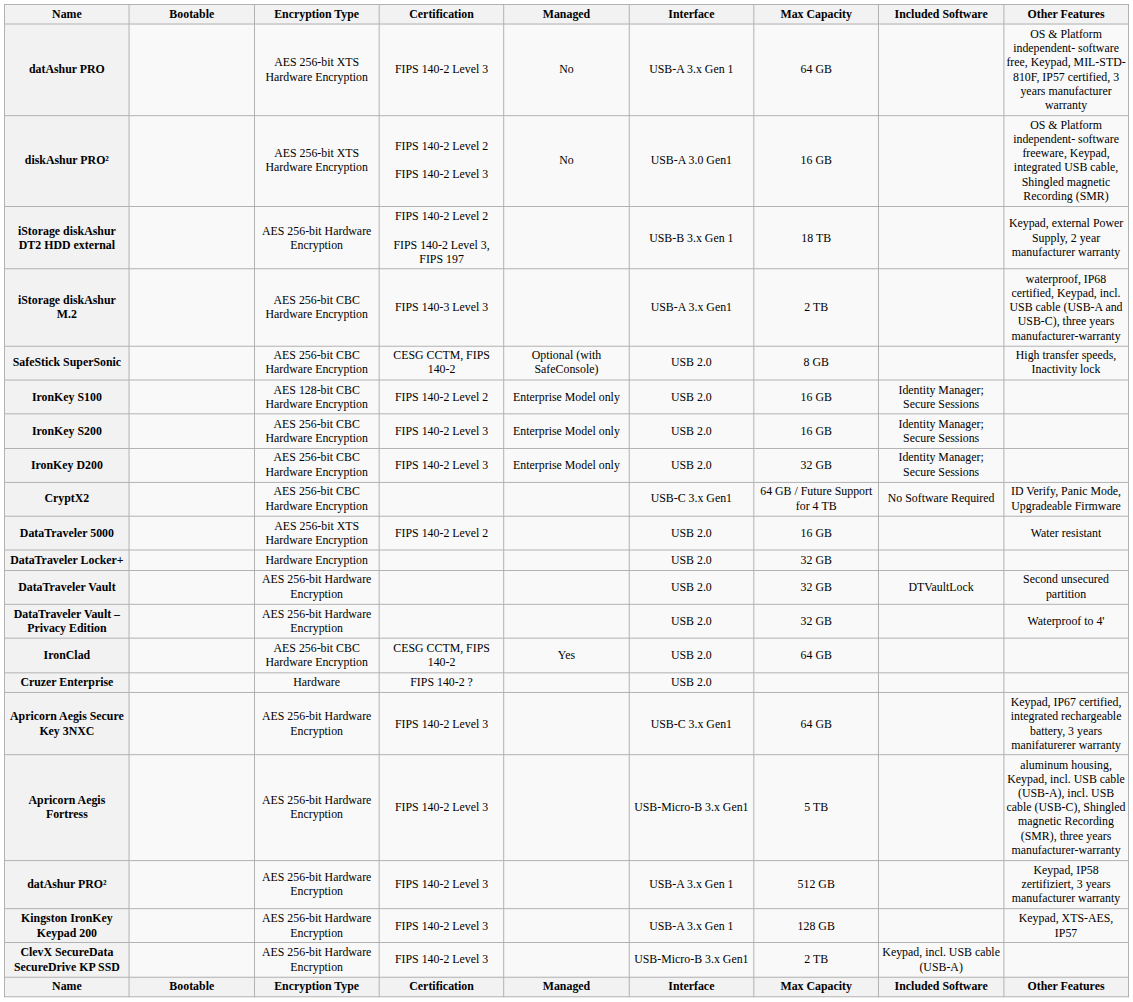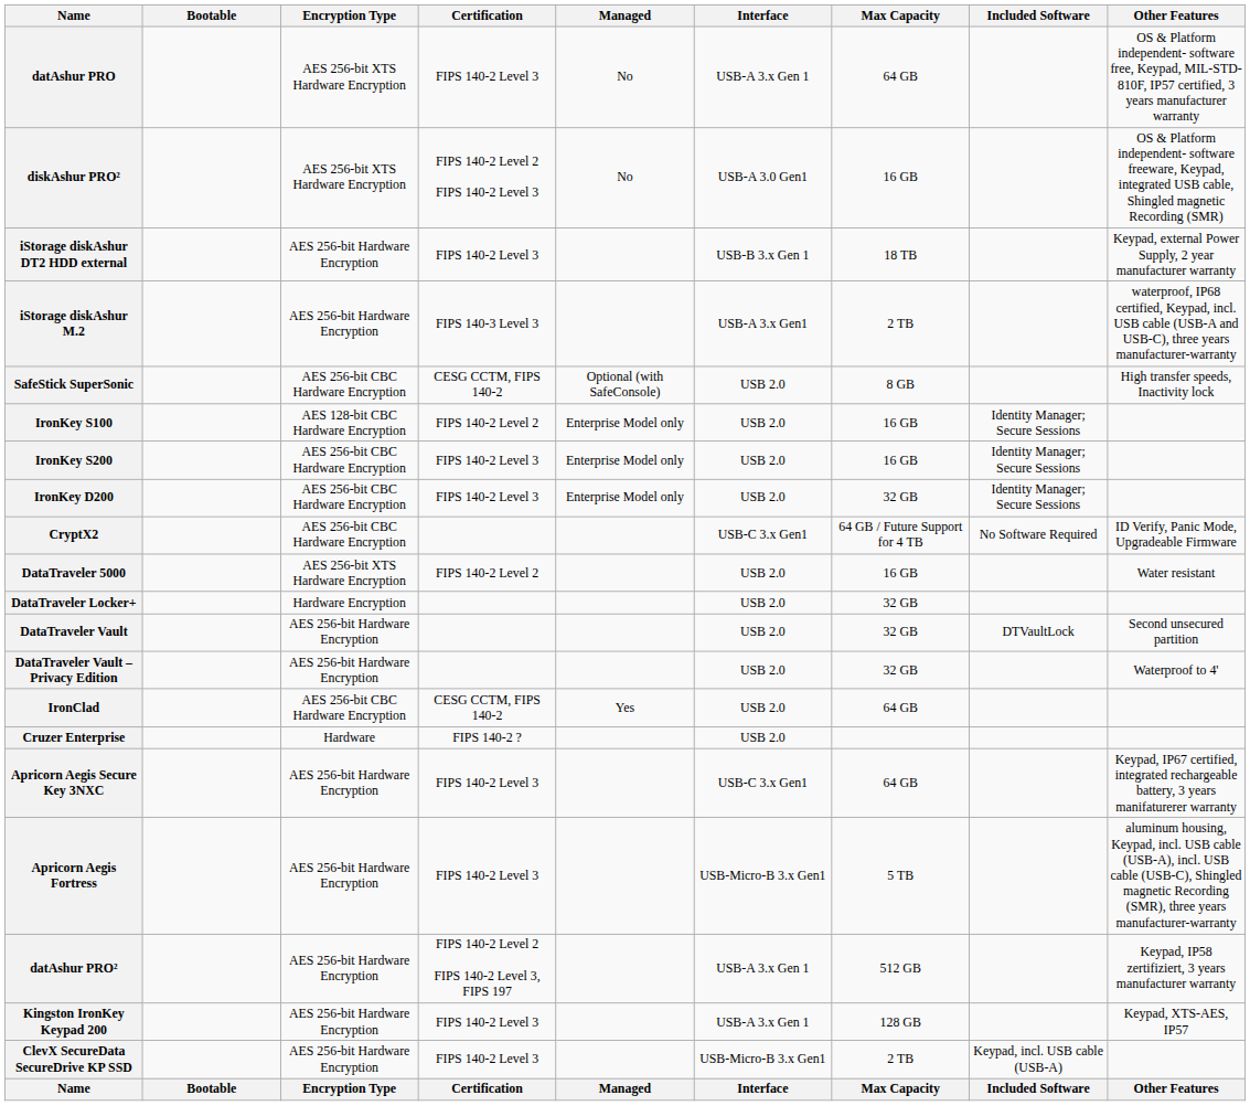iStorage diskAshur DT2 HDD external | Certification: FIPS 140-2 Level 2 FIPS 140-2 Level 3, FIPS 197 -> FIPS 140-2 Level 3
iStorage diskAshur M.2 | Encryption Type: AES 256-bit CBC Hardware Encryption -> AES 256-bit Hardware Encryption
datAshur PRO² | Certification: FIPS 140-2 Level 3 -> FIPS 140-2 Level 2 FIPS 140-2 Level 3, FIPS 197
